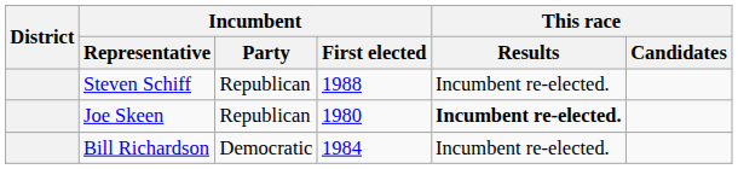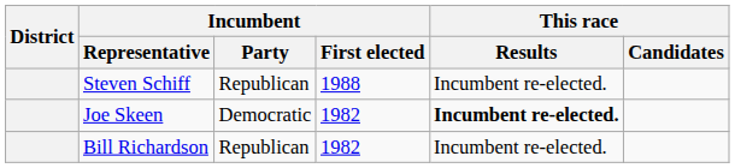Joe Skeen | Incumbent / Party: Republican -> Democratic
Joe Skeen | Incumbent / First elected: 1980 -> 1982
Bill Richardson | Incumbent / Party: Democratic -> Republican
Bill Richardson | Incumbent / First elected: 1984 -> 1982
